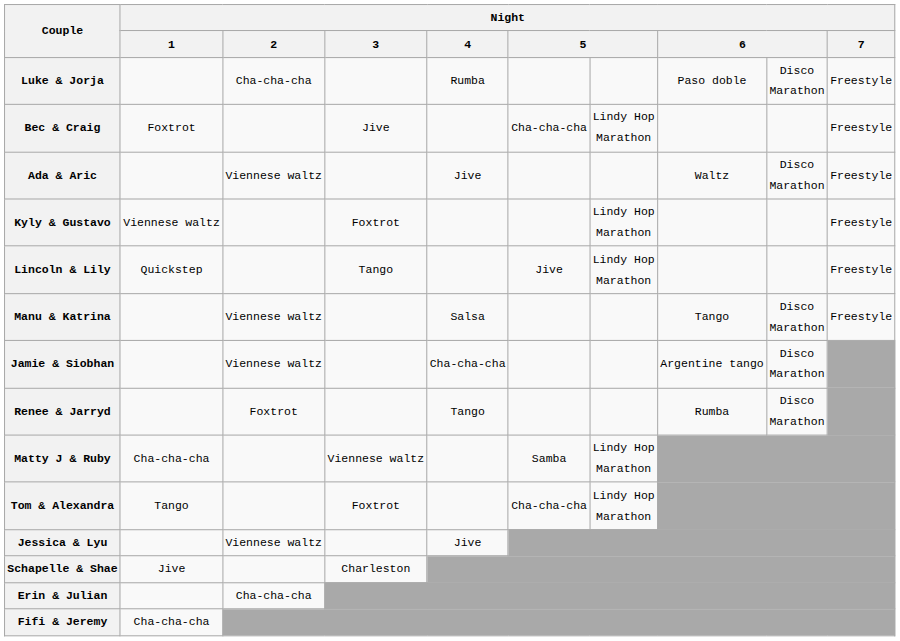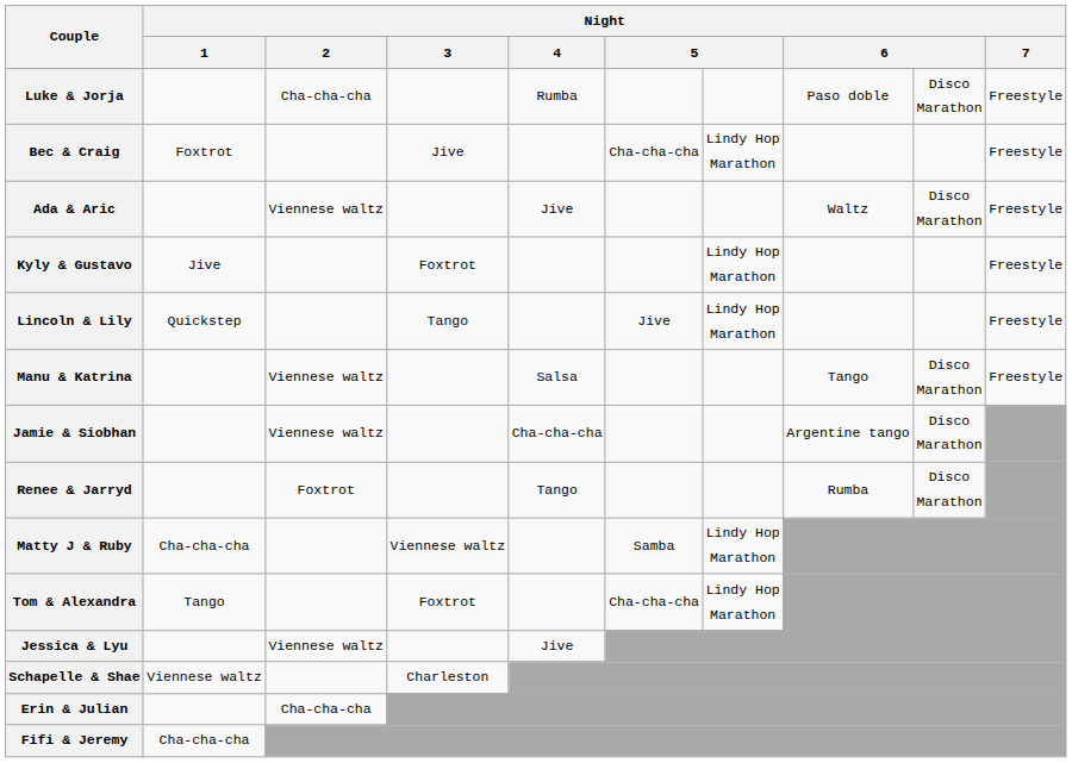Kyly & Gustavo | Night / 1: Viennese waltz -> Jive
Schapelle & Shae | Night / 1: Jive -> Viennese waltz
